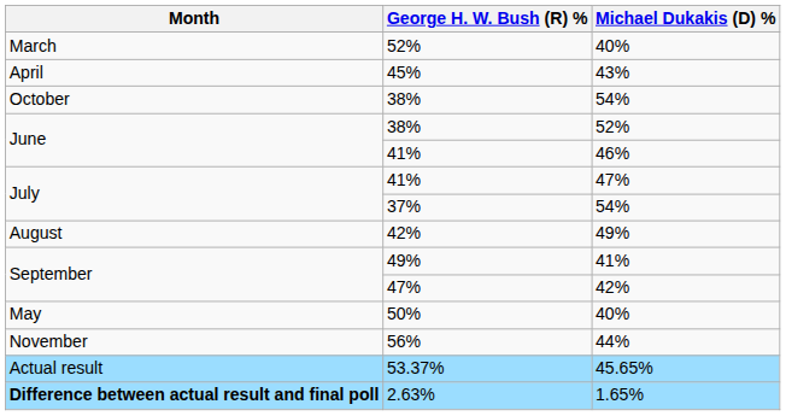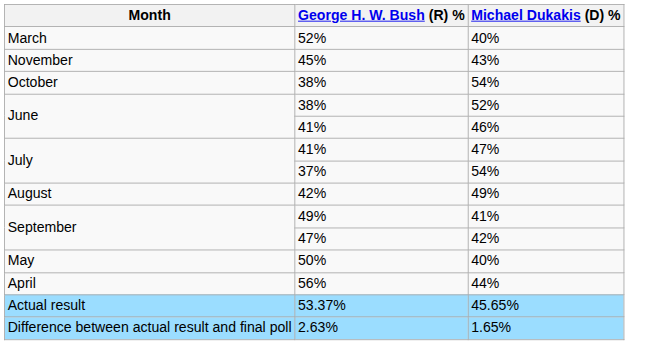45% | Month: April -> November
56% | Month: November -> April
2.63% | Month: bold -> normal
